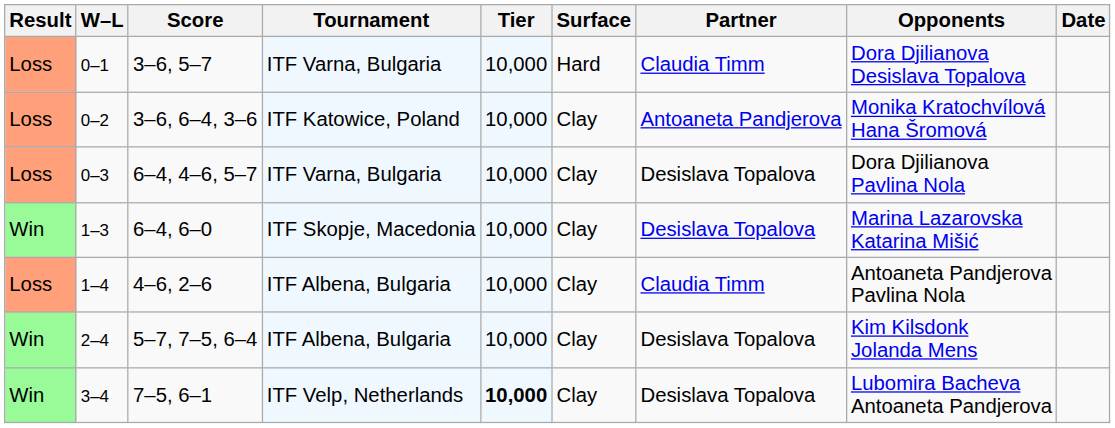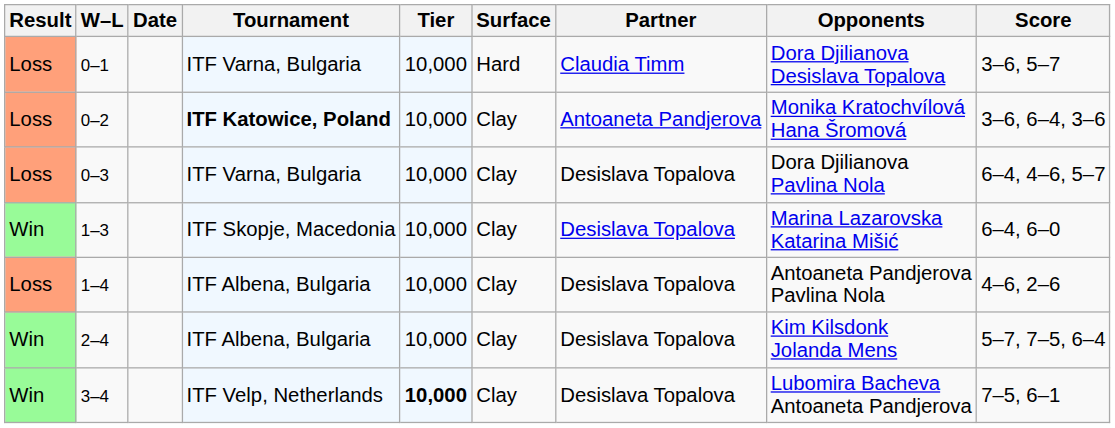columns swapped: Date <-> Score
0–2 | Tournament: normal -> bold
1–4 | Partner: Claudia Timm -> Desislava Topalova
